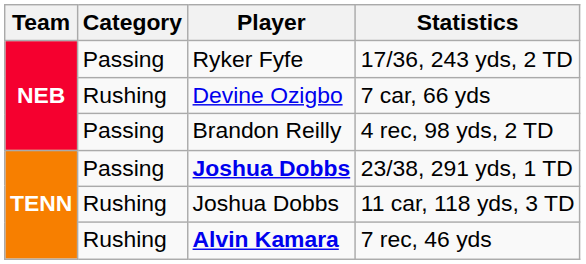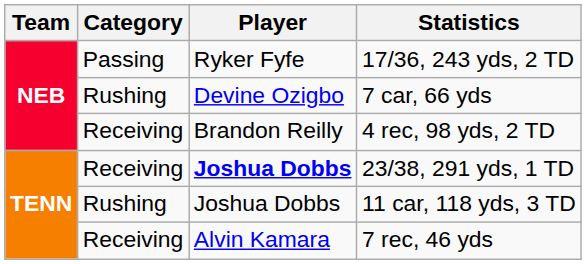4 rec, 98 yds, 2 TD | Category: Passing -> Receiving
23/38, 291 yds, 1 TD | Category: Passing -> Receiving
7 rec, 46 yds | Category: Rushing -> Receiving
7 rec, 46 yds | Player: bold -> normal
